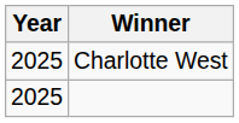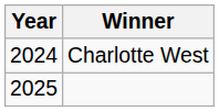Charlotte West | Year: 2025 -> 2024
